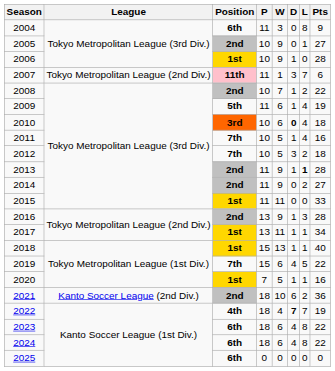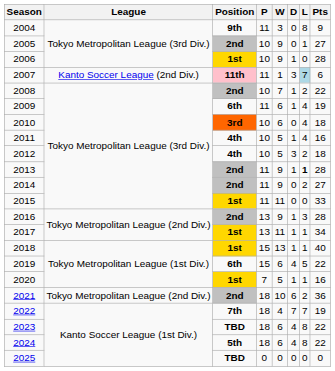2004 | Position: 6th -> 9th
2007 | League: Tokyo Metropolitan League (2nd Div.) -> Kanto Soccer League (2nd Div.)
2007 | L: no background -> lightblue background
2009 | Position: 5th -> 6th
2010 | D: bold -> normal
2011 | Position: 7th -> 4th
2012 | Position: 7th -> 4th
2019 | Position: 7th -> 6th
2021 | League: Kanto Soccer League (2nd Div.) -> Tokyo Metropolitan League (2nd Div.)
2022 | Position: 4th -> 7th
2022 | D: bold -> normal
2023 | Position: 6th -> TBD
2024 | Position: 6th -> 5th
2025 | Position: 6th -> TBD
